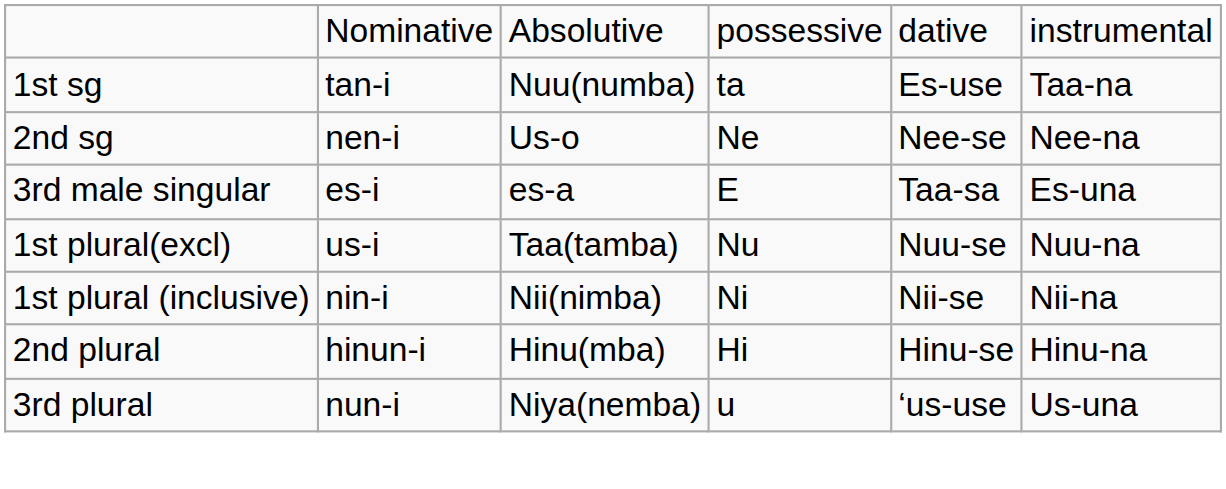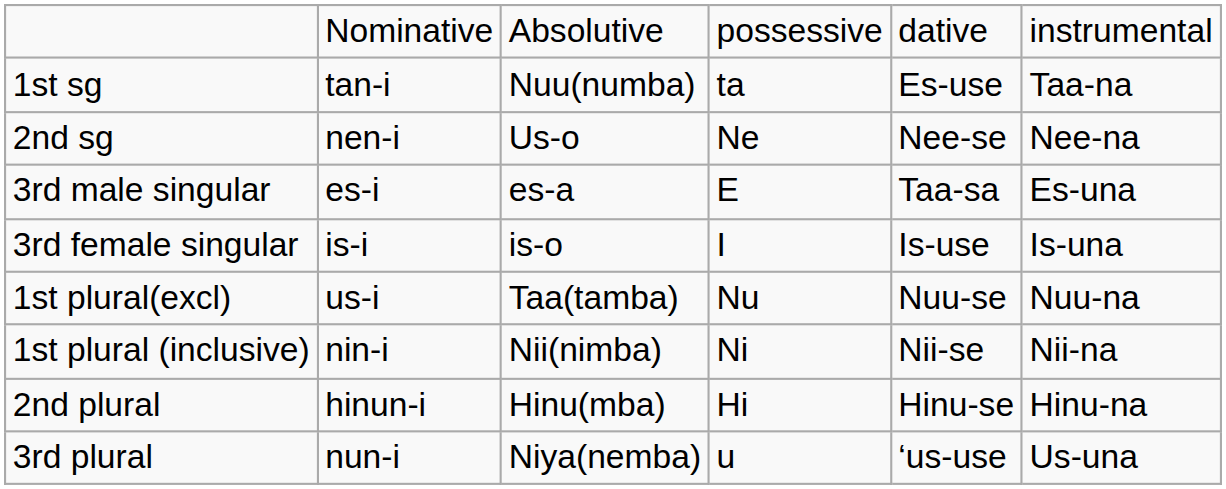+ row: 3rd female singular | is-i | is-o | I | Is-use | Is-una
